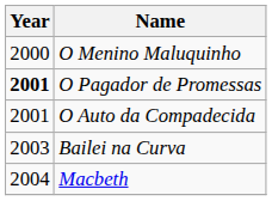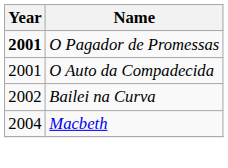- row: 2000 | O Menino Maluquinho
Bailei na Curva | Year: 2003 -> 2002
